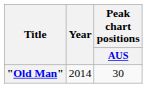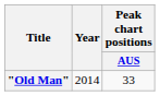"Old Man" | Peak chart positions / AUS: 30 -> 33
